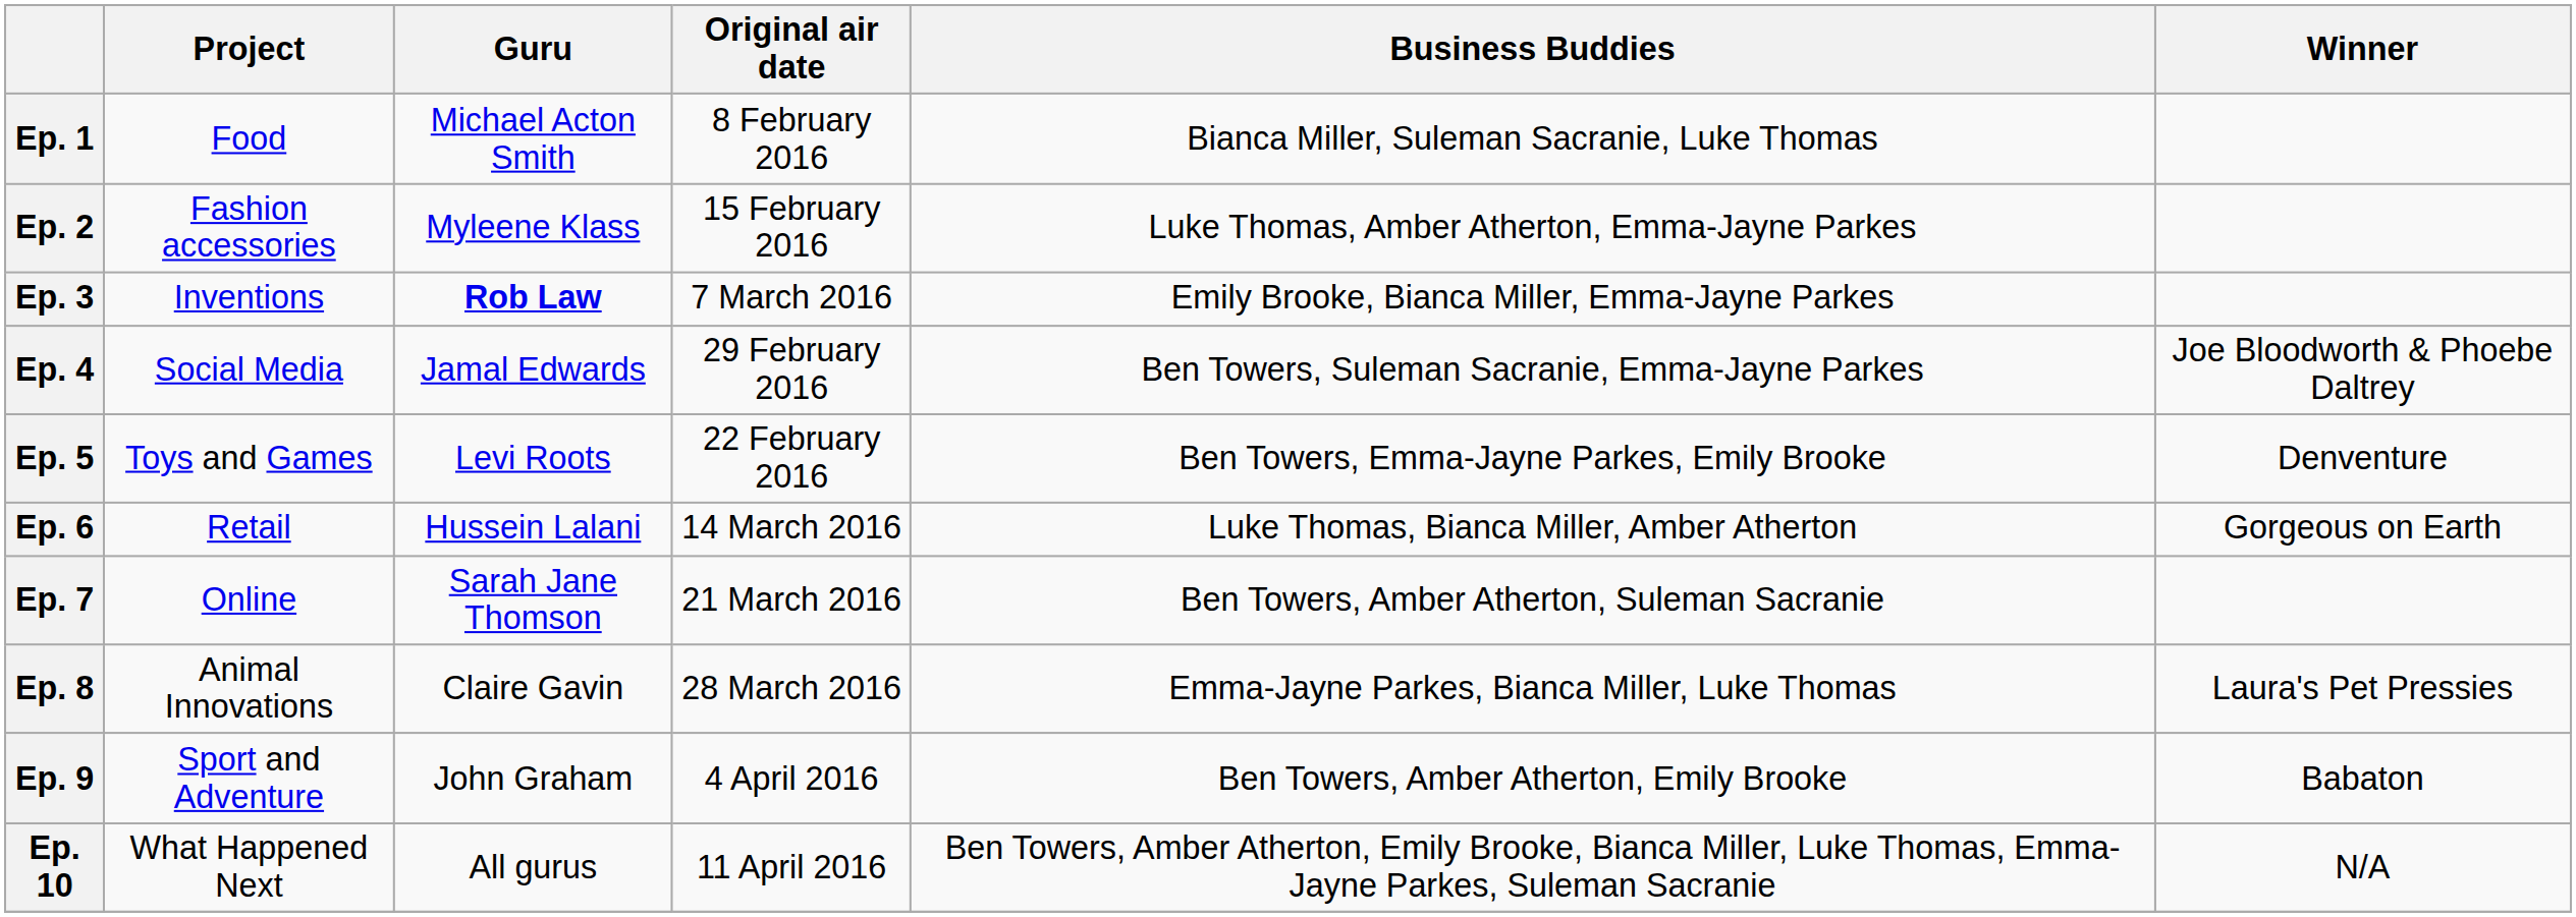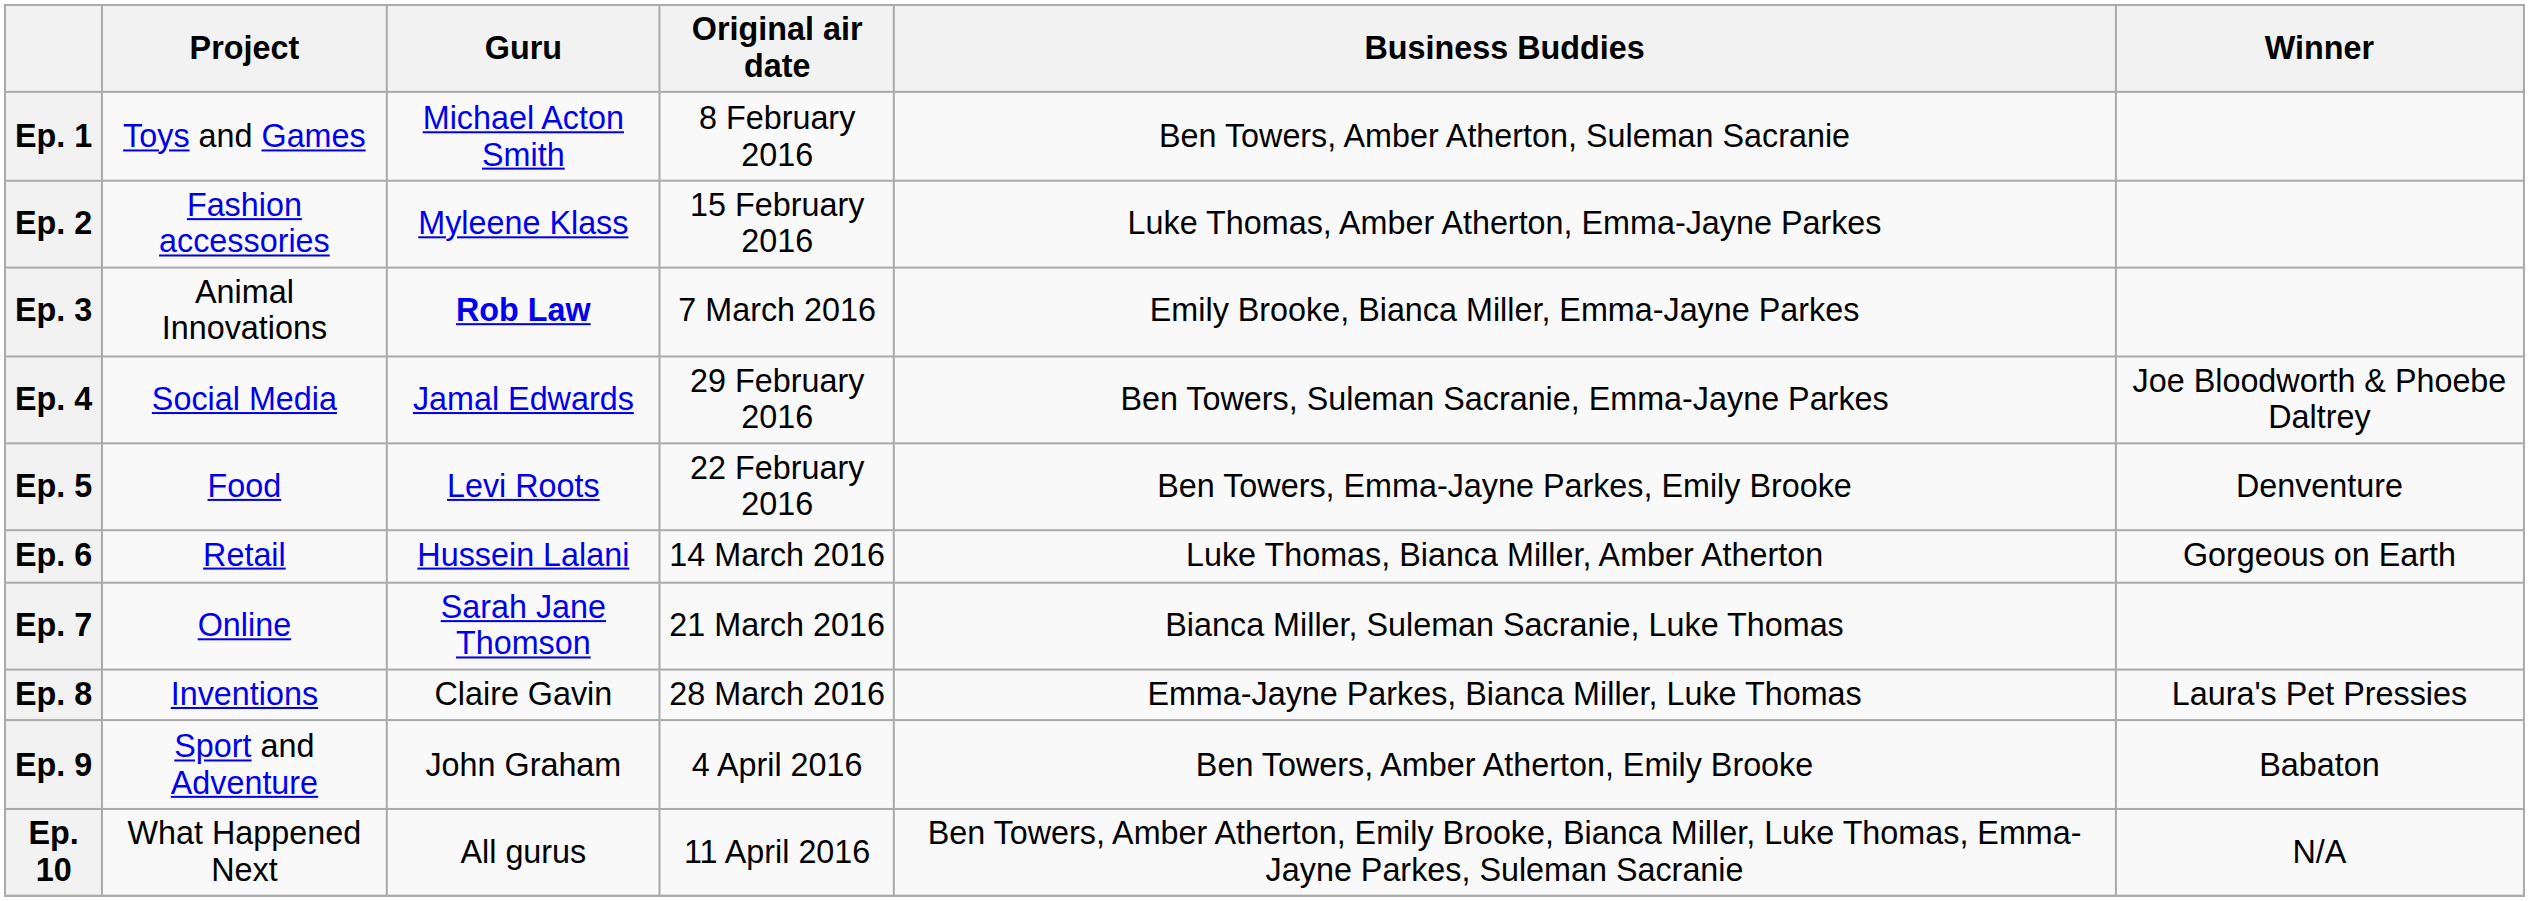Ep. 1 | Project: Food -> Toys and Games
Ep. 1 | Business Buddies: Bianca Miller, Suleman Sacranie, Luke Thomas -> Ben Towers, Amber Atherton, Suleman Sacranie
Ep. 3 | Project: Inventions -> Animal Innovations
Ep. 5 | Project: Toys and Games -> Food
Ep. 7 | Business Buddies: Ben Towers, Amber Atherton, Suleman Sacranie -> Bianca Miller, Suleman Sacranie, Luke Thomas
Ep. 8 | Project: Animal Innovations -> Inventions
